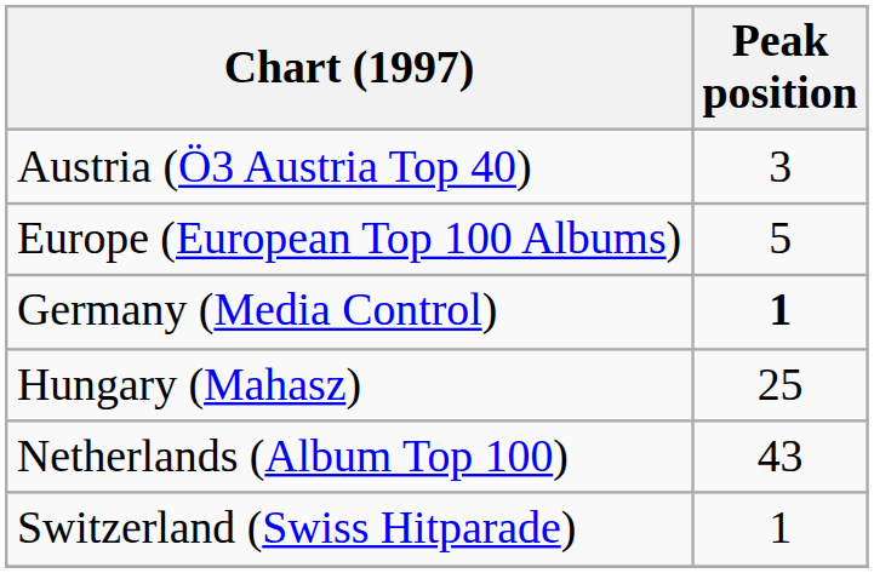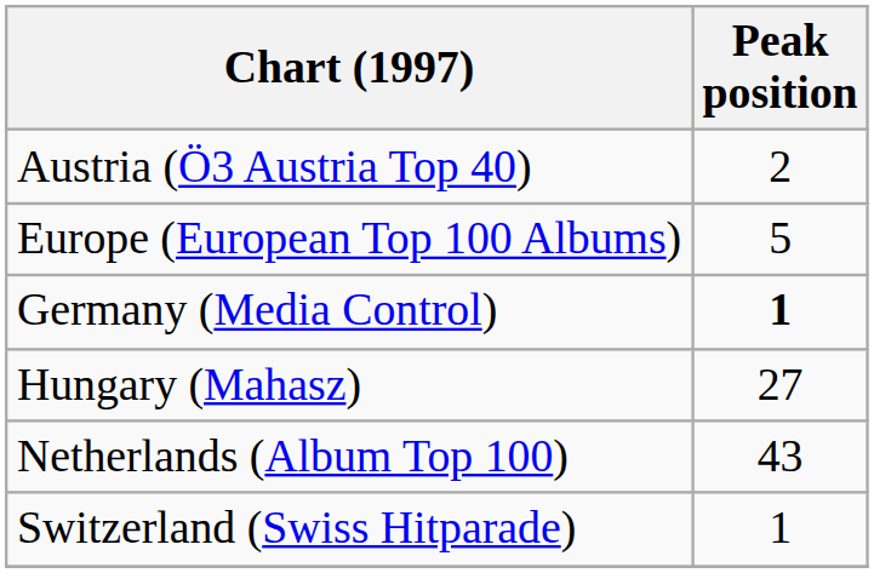Austria (Ö3 Austria Top 40) | Peak position: 3 -> 2
Hungary (Mahasz) | Peak position: 25 -> 27
